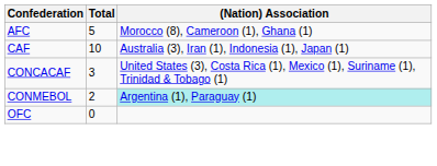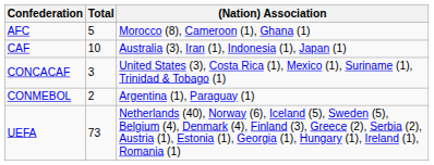CONMEBOL | (Nation) Association: paleturquoise background -> no background
- row: OFC | 0
+ row: UEFA | 73 | Netherlands (40), Norway (6), Iceland (5), Sweden (5), Belgium (4), Denmark (4), Finland (3), Greece (2), Serbia (2), Austria (1), Estonia (1), Georgia (1), Hungary (1), Ireland (1), Romania (1)
